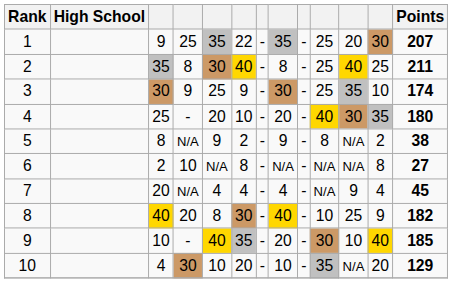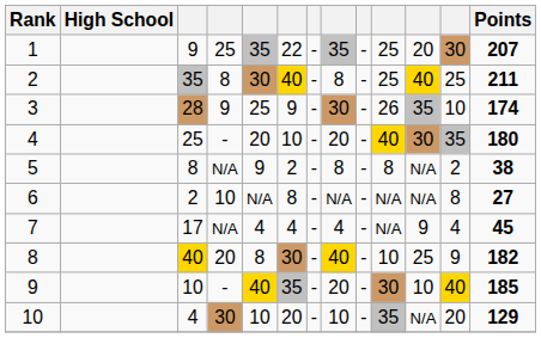3 | column 3: 30 -> 28
3 | column 10: 25 -> 26
5 | column 8: 9 -> 8
7 | column 3: 20 -> 17
